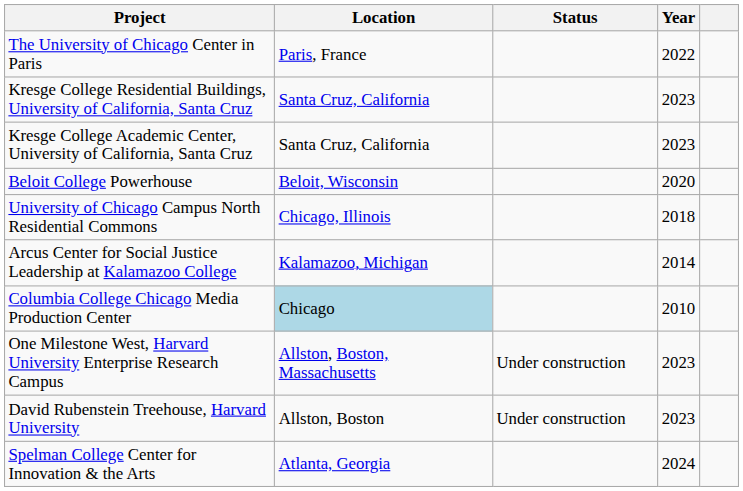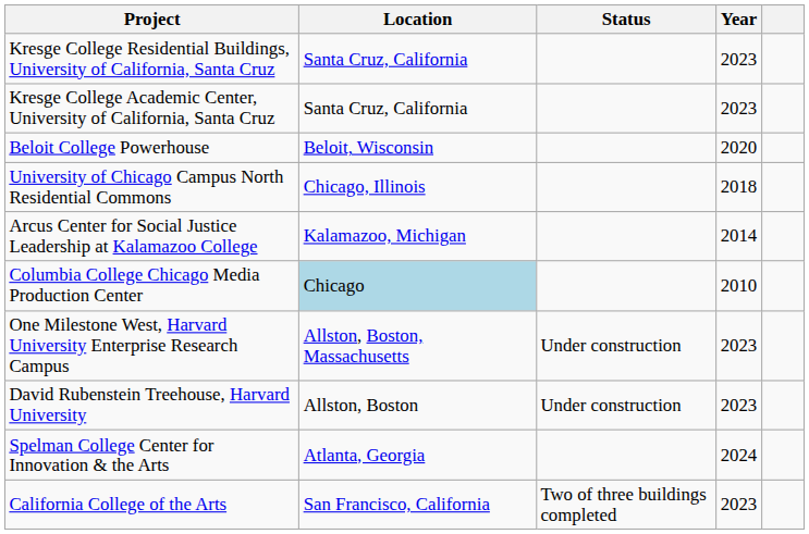- row: The University of Chicago Center in Paris | Paris, France | 2022
+ row: California College of the Arts | San Francisco, California | Two of three buildings completed | 2023
